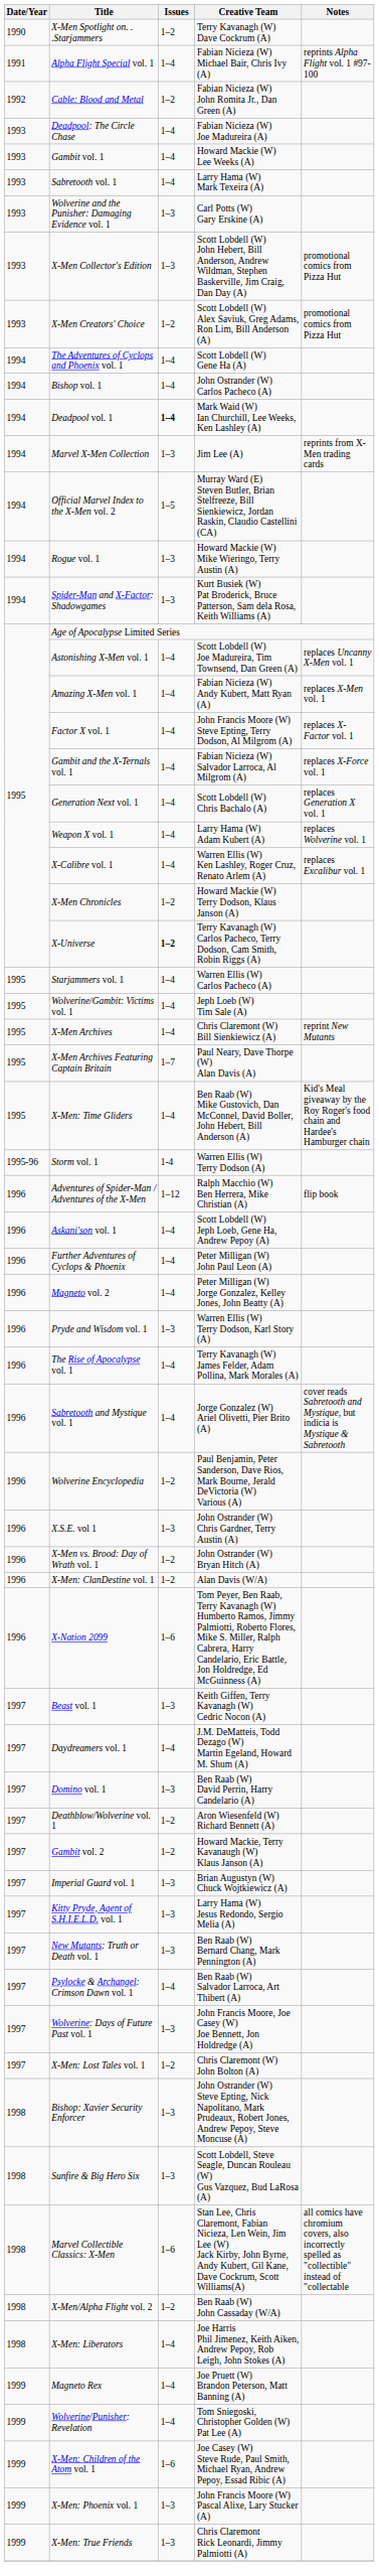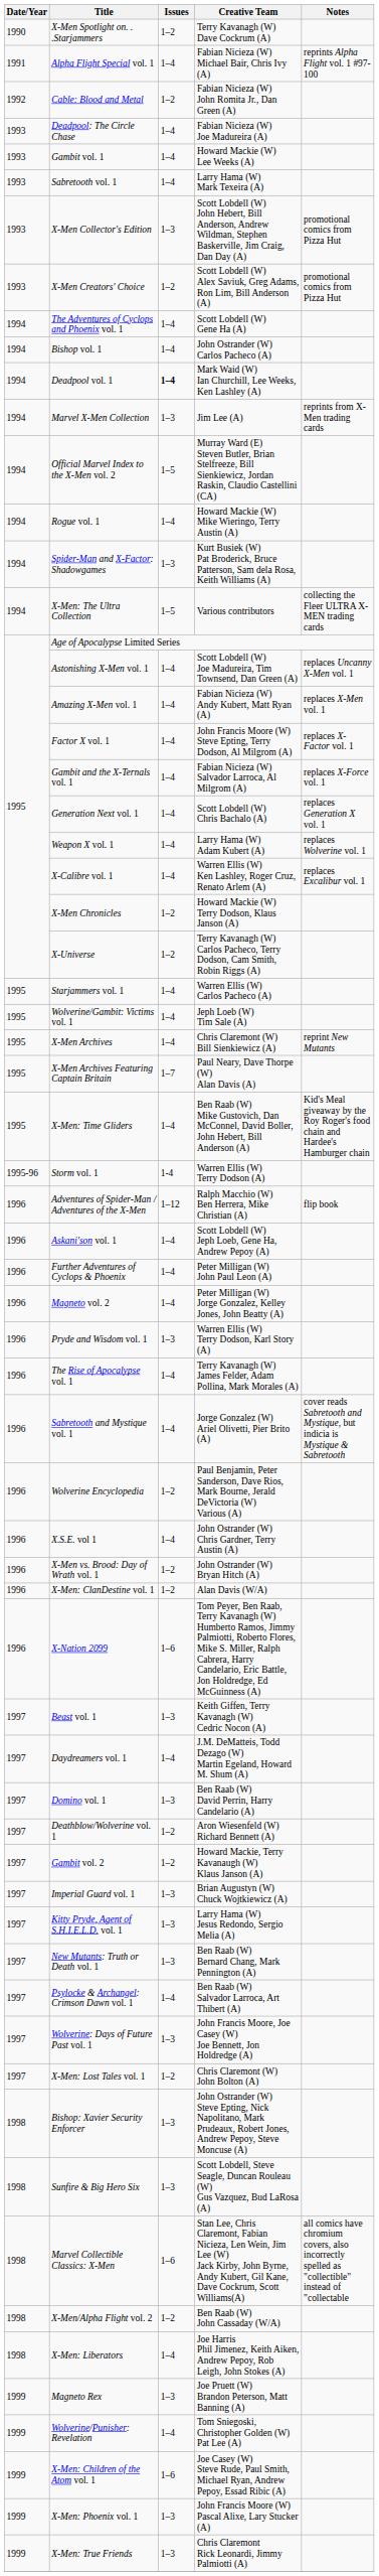- row: 1993 | Wolverine and the Punisher: Damaging Evidence vol. 1 | 1–3 | Carl Potts (W) Gary Erskine (A)
Rogue vol. 1 | Issues: 1–3 -> 1–4
+ row: 1994 | X-Men: The Ultra Collection | 1–5 | Various contributors | collecting the Fleer ULTRA X-MEN trading cards
X-Universe | Issues: bold -> normal
X.S.E. vol 1 | Issues: 1–3 -> 1–4
Magneto Rex | Issues: 1–4 -> 1–3
